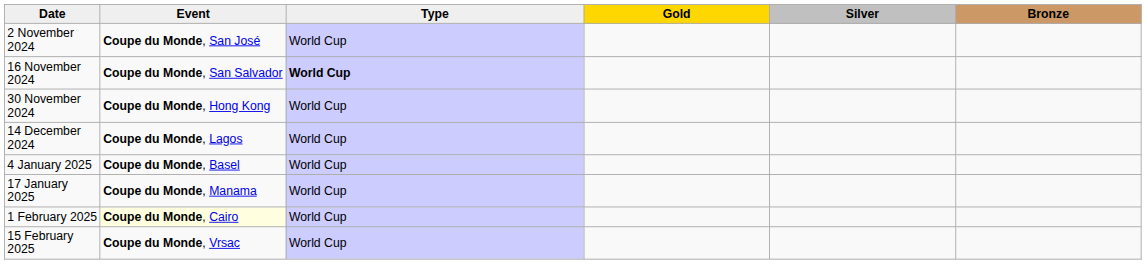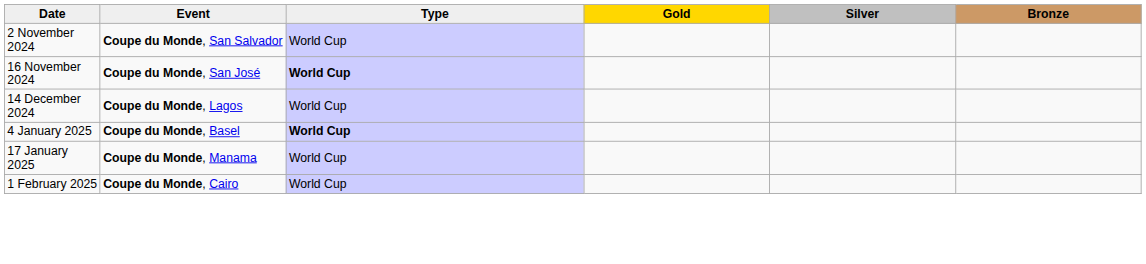2 November 2024 | Event: Coupe du Monde, San José -> Coupe du Monde, San Salvador
16 November 2024 | Event: Coupe du Monde, San Salvador -> Coupe du Monde, San José
- row: 30 November 2024 | Coupe du Monde, Hong Kong | World Cup
4 January 2025 | Type: normal -> bold
1 February 2025 | Event: lightyellow background -> no background
- row: 15 February 2025 | Coupe du Monde, Vrsac | World Cup
